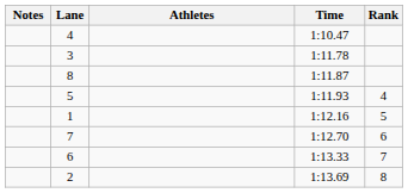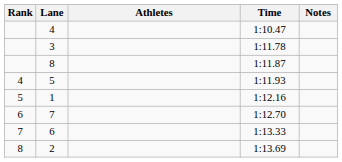columns swapped: Rank <-> Notes
